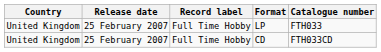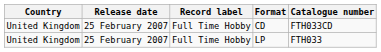rows swapped: LP <-> CD
